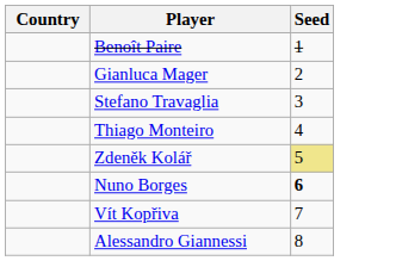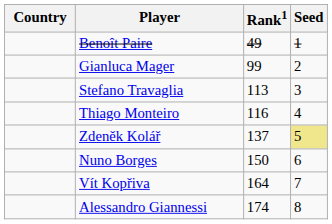+ column: Rank1 | 49 | 99 | 113 | 116 | 137 | 150 | 164 | 174
Nuno Borges | Seed: bold -> normal
